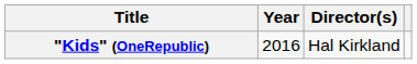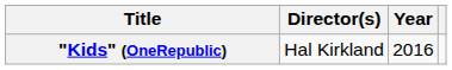columns swapped: Year <-> Director(s)
